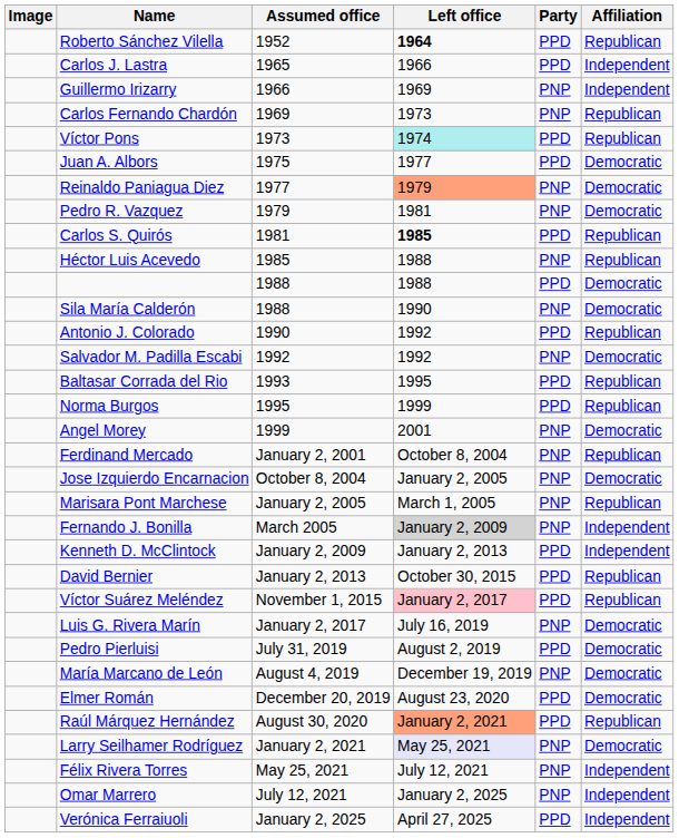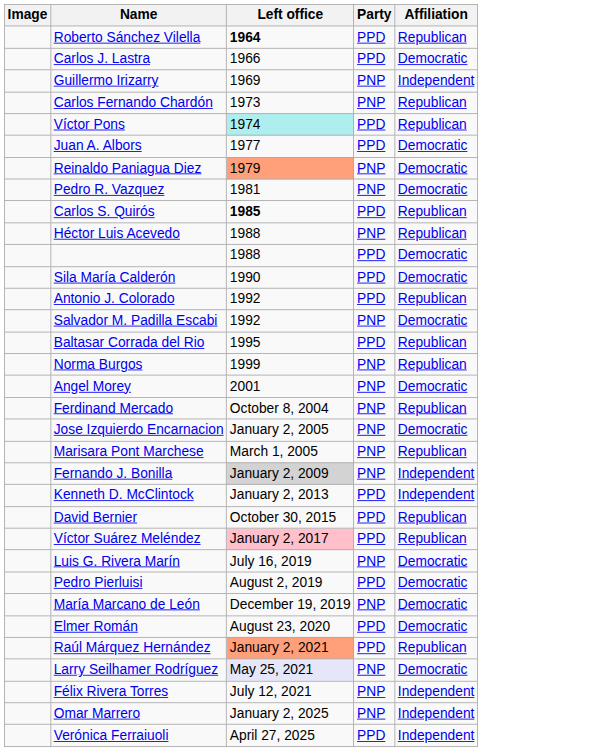- column: Assumed office | 1952 | 1965 | 1966 | 1969 | 1973 | 1975 | 1977 | 1979 | 1981 | 1985 | 1988 | 1988 | 1990 | 1992 | 1993 | 1995 | 1999 | January 2, 2001 | October 8, 2004 | January 2, 2005 | March 2005 | January 2, 2009 | January 2, 2013 | November 1, 2015 | January 2, 2017 | July 31, 2019 | August 4, 2019 | December 20, 2019 | August 30, 2020 | January 2, 2021 | May 25, 2021 | July 12, 2021 | January 2, 2025
Carlos J. Lastra | Affiliation: Independent -> Democratic
Sila María Calderón | Party: PNP -> PPD
Norma Burgos | Party: PPD -> PNP
